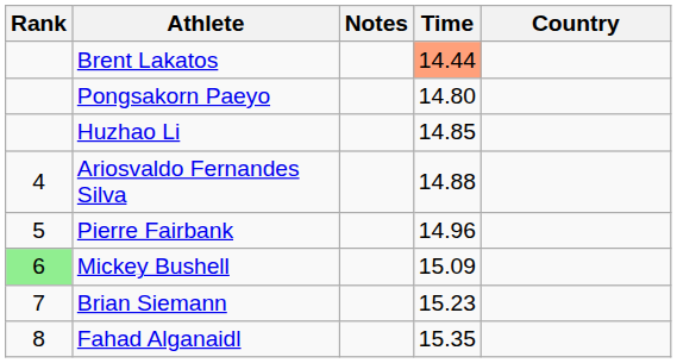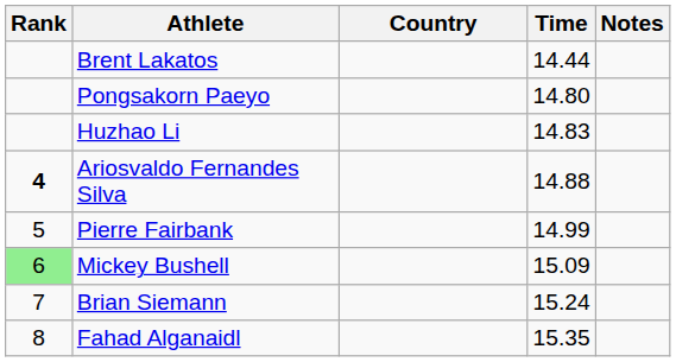columns swapped: Country <-> Notes
Brent Lakatos | Time: lightsalmon background -> no background
Huzhao Li | Time: 14.85 -> 14.83
Ariosvaldo Fernandes Silva | Rank: normal -> bold
Pierre Fairbank | Time: 14.96 -> 14.99
Brian Siemann | Time: 15.23 -> 15.24
